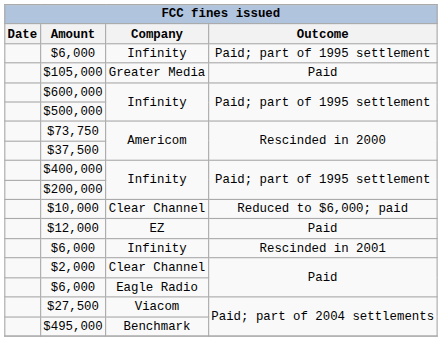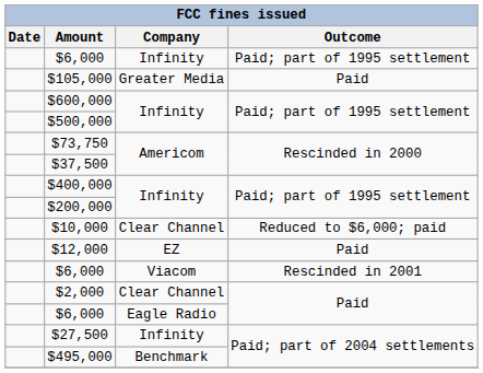$6,000 / Rescinded in 2001 | Company: Infinity -> Viacom
$27,500 | Company: Viacom -> Infinity
